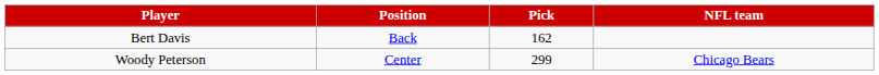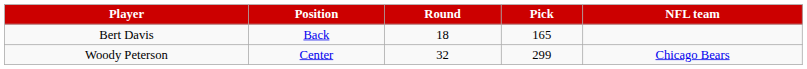+ column: Round | 18 | 32
Bert Davis | Pick: 162 -> 165
